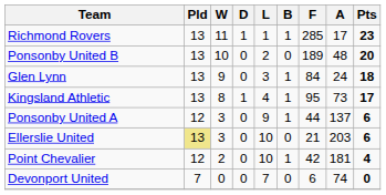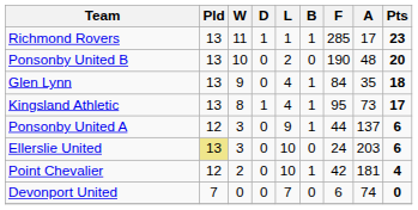Ponsonby United B | F: 189 -> 190
Glen Lynn | L: 3 -> 4
Glen Lynn | A: 24 -> 35
Ellerslie United | F: 21 -> 24
